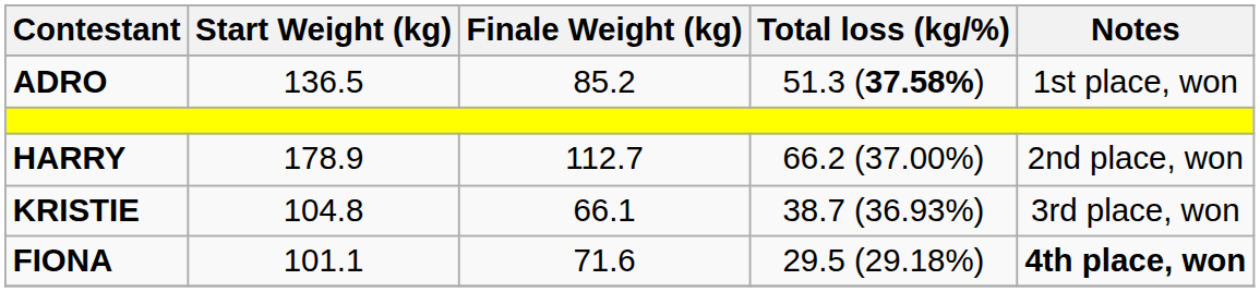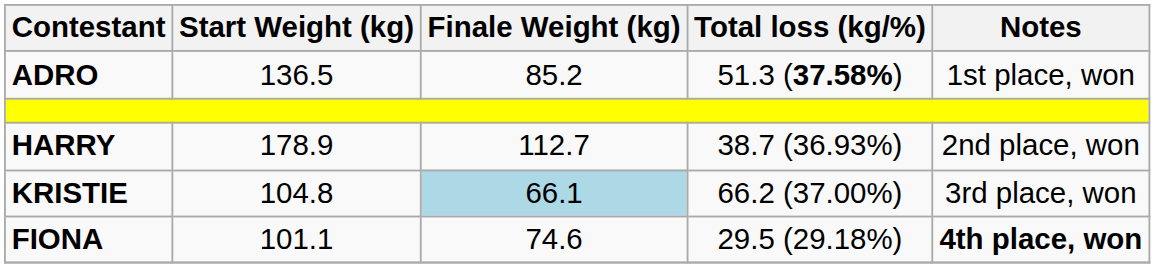HARRY | Total loss (kg/%): 66.2 (37.00%) -> 38.7 (36.93%)
KRISTIE | Finale Weight (kg): no background -> lightblue background
KRISTIE | Total loss (kg/%): 38.7 (36.93%) -> 66.2 (37.00%)
FIONA | Finale Weight (kg): 71.6 -> 74.6
